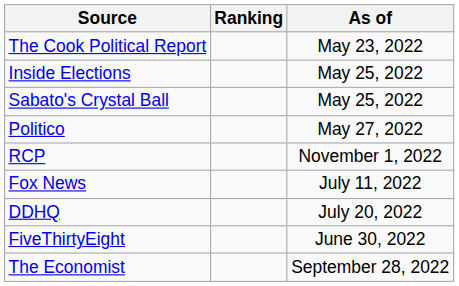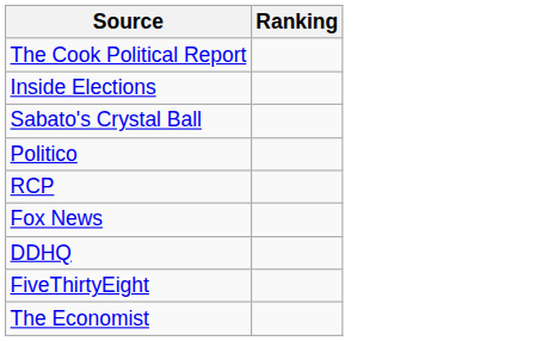- column: As of | May 23, 2022 | May 25, 2022 | May 25, 2022 | May 27, 2022 | November 1, 2022 | July 11, 2022 | July 20, 2022 | June 30, 2022 | September 28, 2022
